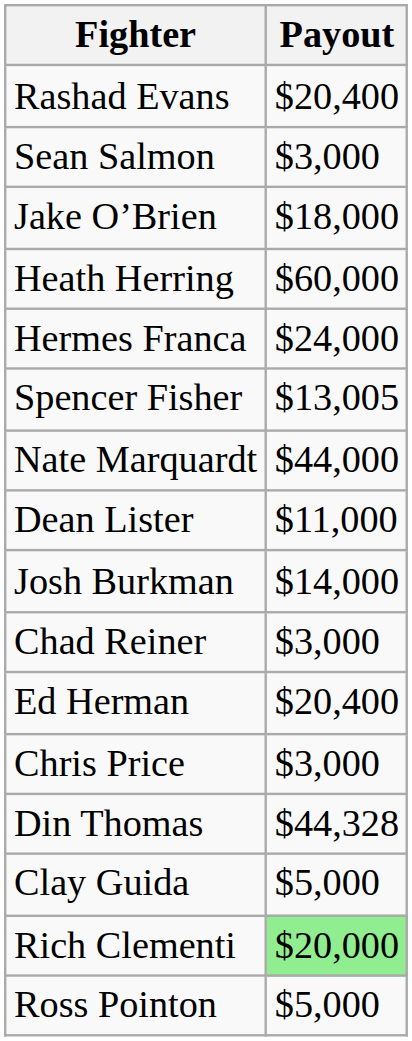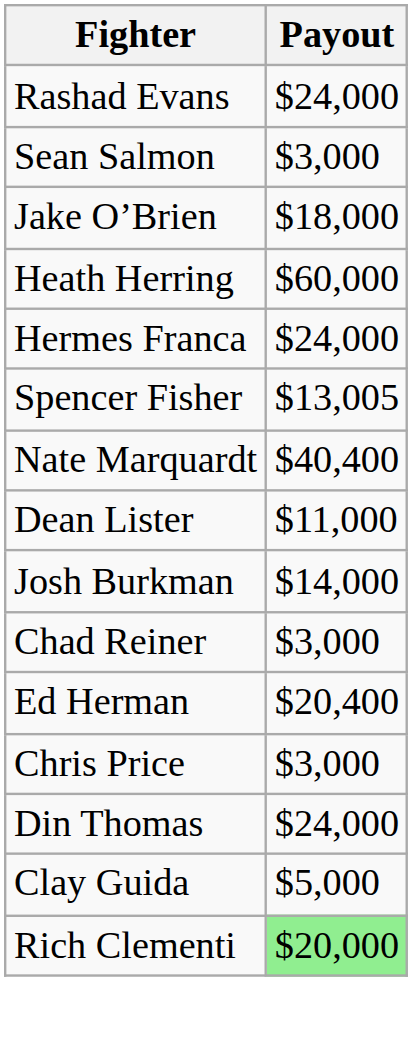Rashad Evans | Payout: $20,400 -> $24,000
Nate Marquardt | Payout: $44,000 -> $40,400
Din Thomas | Payout: $44,328 -> $24,000
- row: Ross Pointon | $5,000
